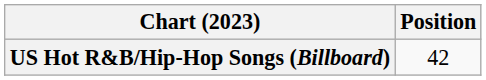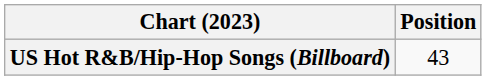US Hot R&B/Hip-Hop Songs (Billboard) | Position: 42 -> 43
